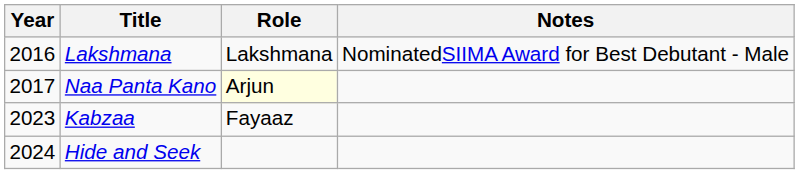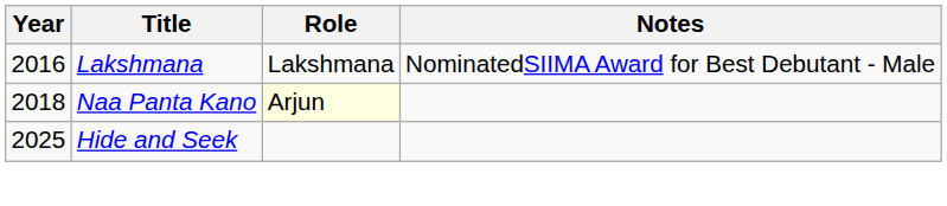Naa Panta Kano | Year: 2017 -> 2018
- row: 2023 | Kabzaa | Fayaaz
Hide and Seek | Year: 2024 -> 2025
